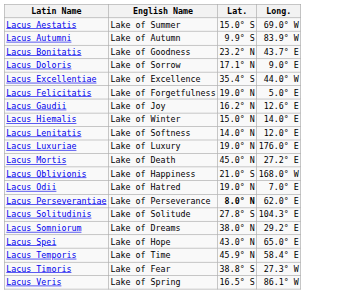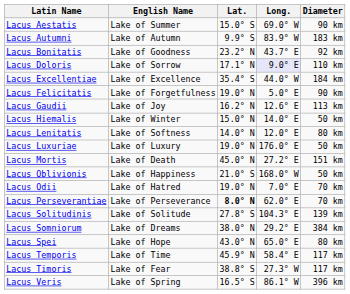+ column: Diameter | 90 km | 183 km | 92 km | 110 km | 184 km | 90 km | 113 km | 50 km | 80 km | 50 km | 151 km | 50 km | 70 km | 70 km | 139 km | 384 km | 80 km | 117 km | 117 km | 396 km
Lacus Doloris | Long.: no background -> lavender background
